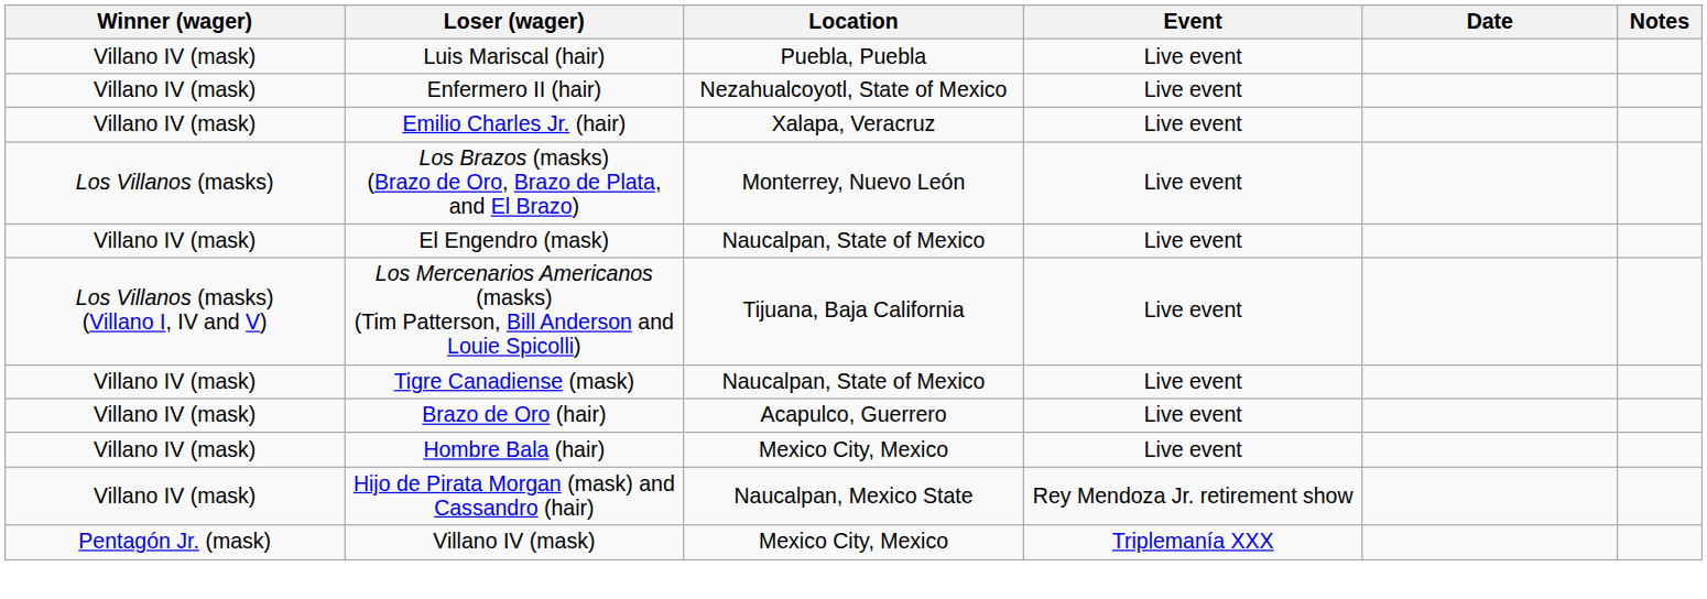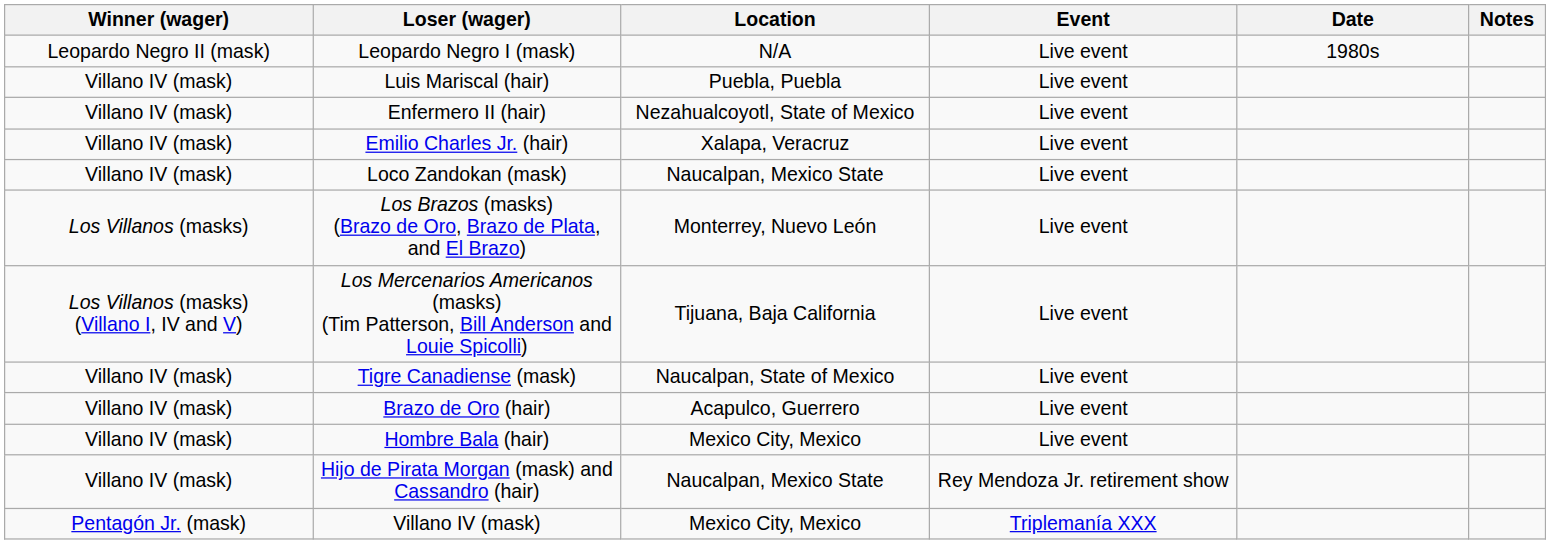+ row: Leopardo Negro II (mask) | Leopardo Negro I (mask) | N/A | Live event | 1980s
+ row: Villano IV (mask) | Loco Zandokan (mask) | Naucalpan, Mexico State | Live event
- row: Villano IV (mask) | El Engendro (mask) | Naucalpan, State of Mexico | Live event
